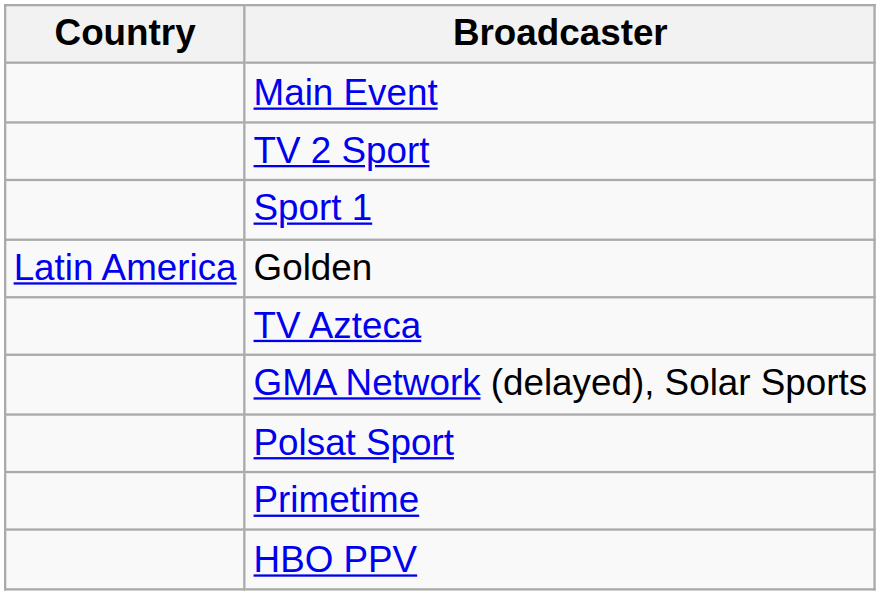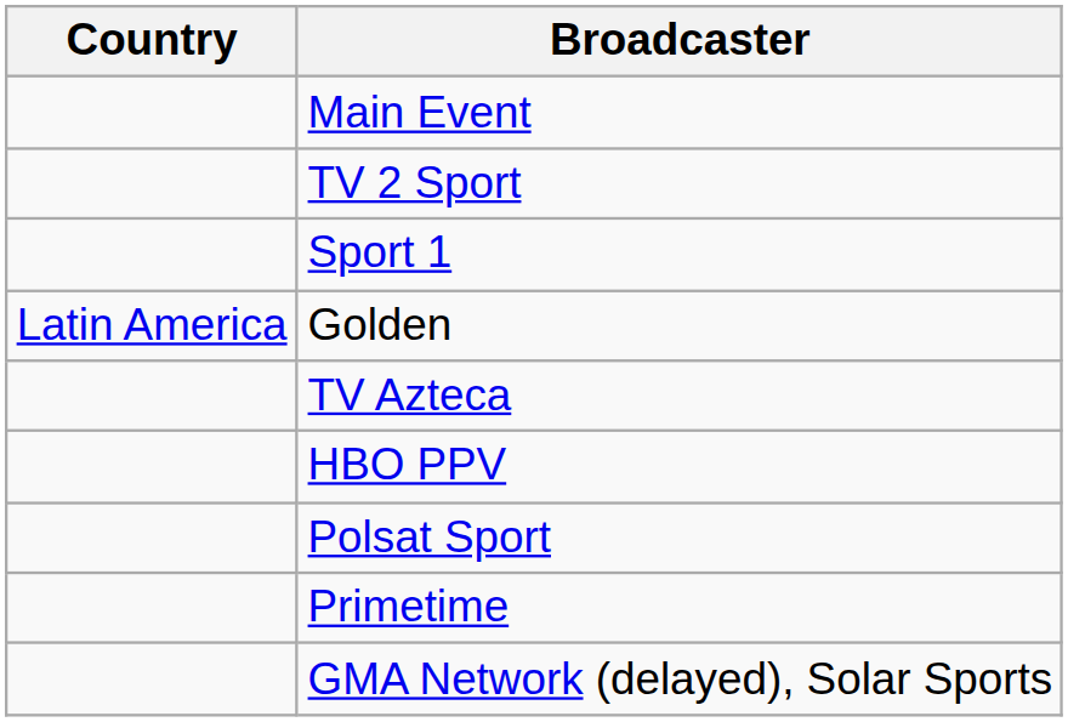rows swapped: GMA Network (delayed), Solar Sports <-> HBO PPV
